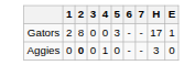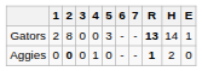+ column: R | 13 | 1
Gators | H: 17 -> 14
Aggies | H: 3 -> 2
